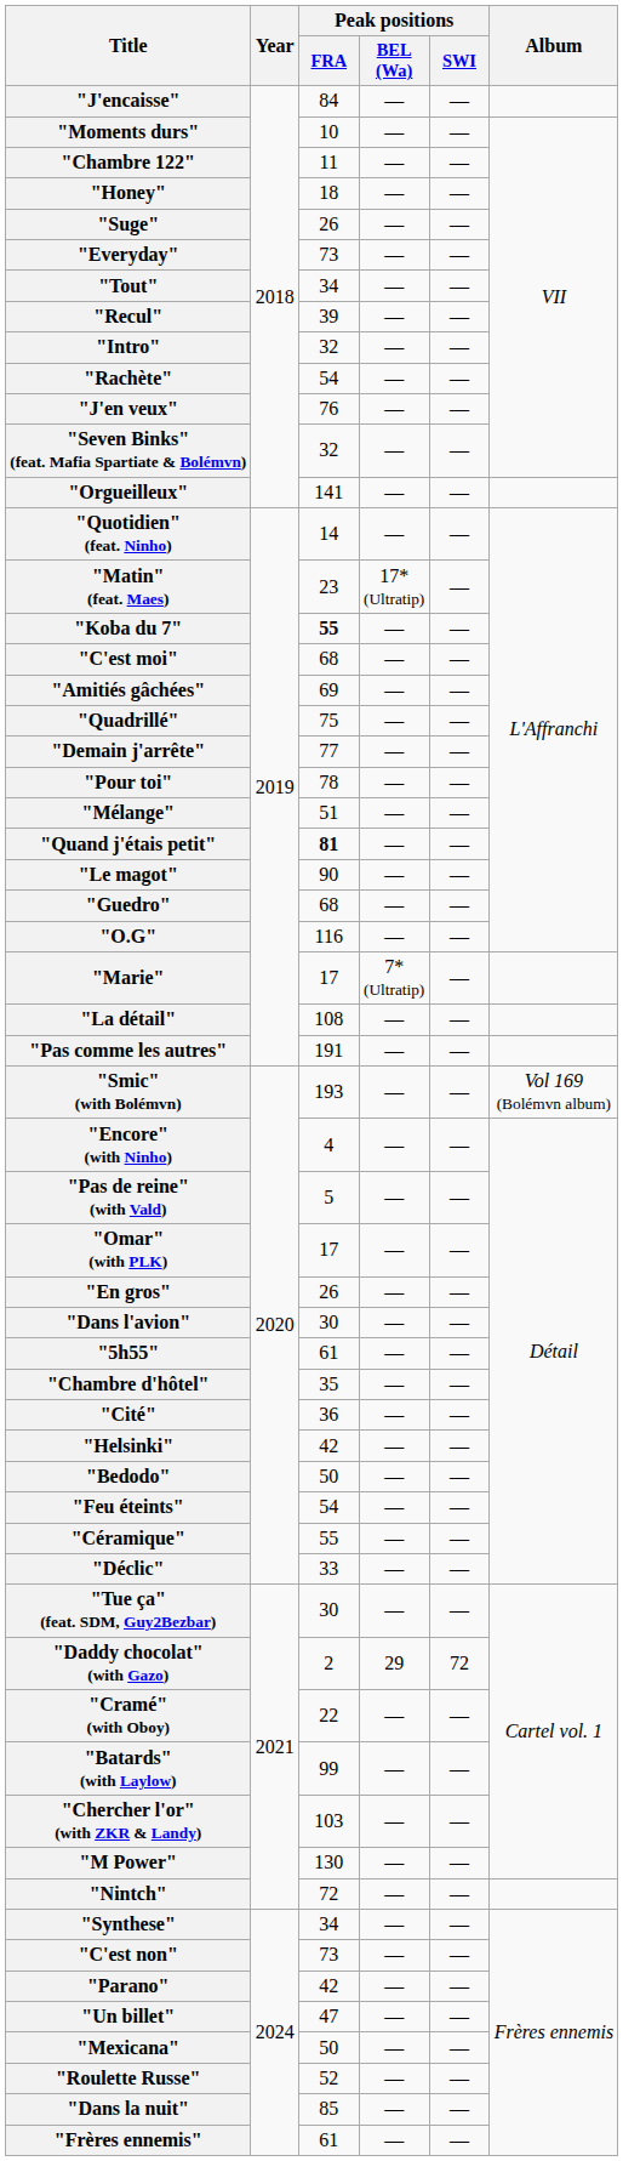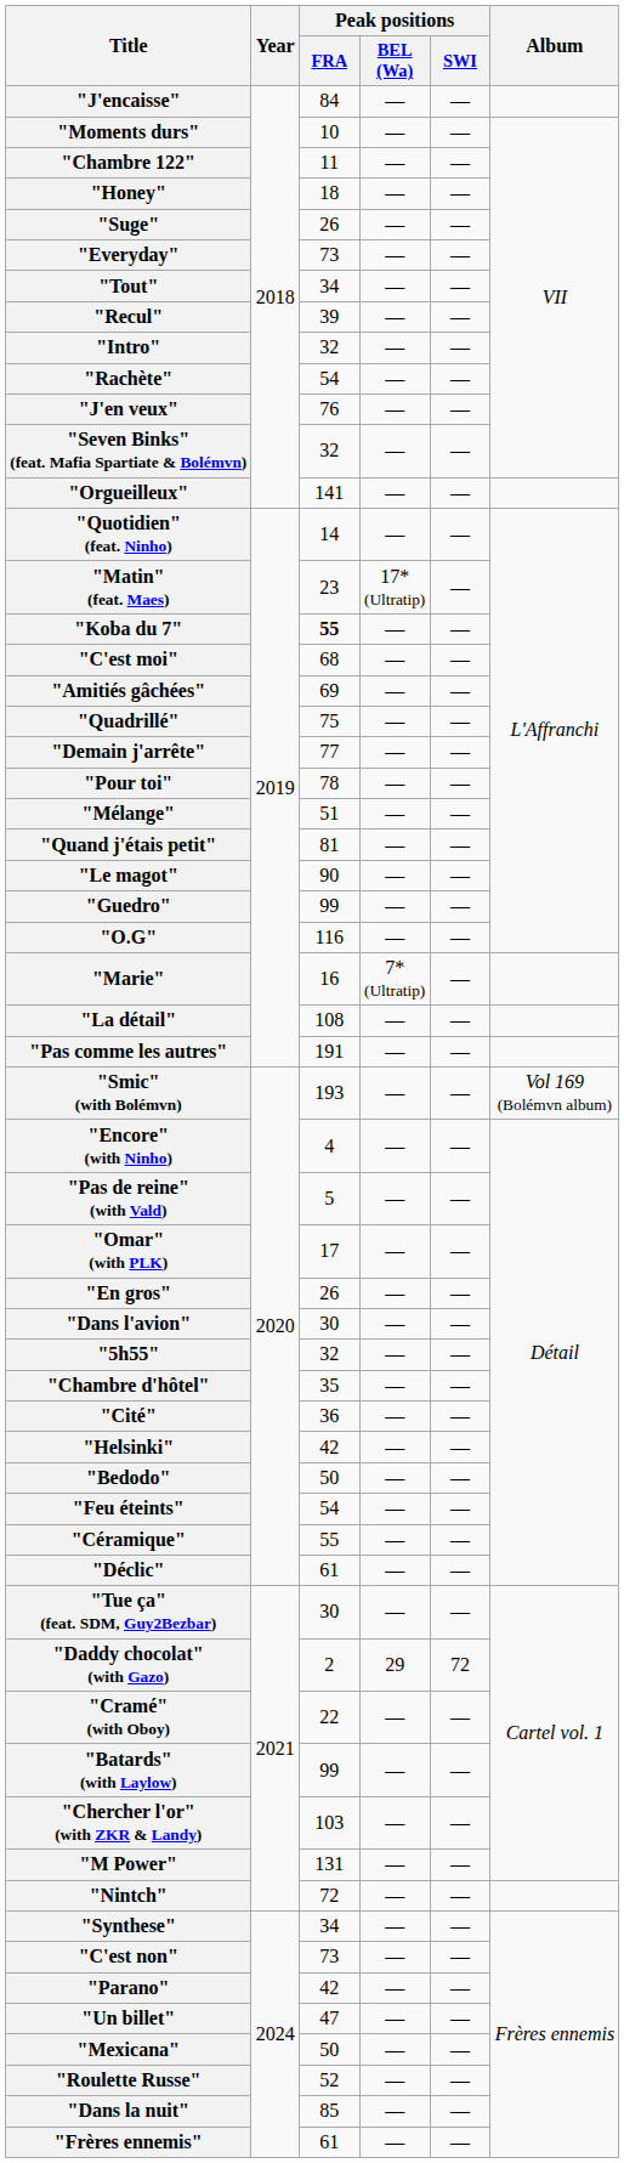"Quand j'étais petit" | Peak positions / FRA: bold -> normal
"Guedro" | Peak positions / FRA: 68 -> 99
"Marie" | Peak positions / FRA: 17 -> 16
"5h55" | Peak positions / FRA: 61 -> 32
"Déclic" | Peak positions / FRA: 33 -> 61
"M Power" | Peak positions / FRA: 130 -> 131
